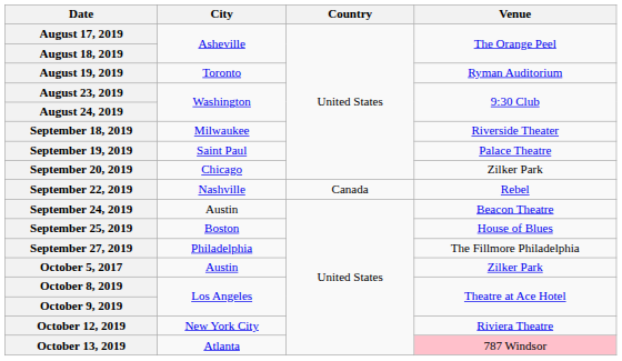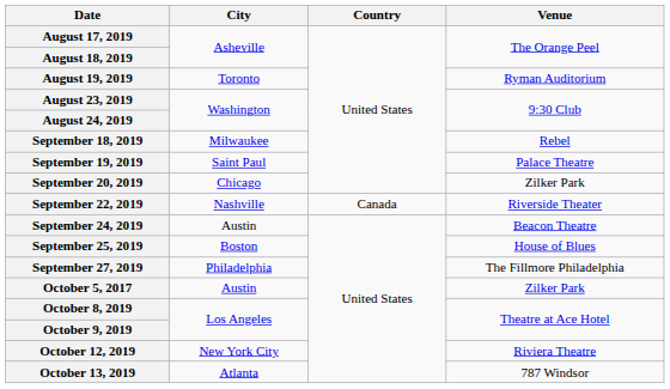September 18, 2019 | Venue: Riverside Theater -> Rebel
September 22, 2019 | Venue: Rebel -> Riverside Theater
October 13, 2019 | Venue: pink background -> no background
